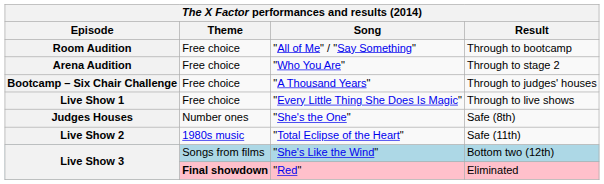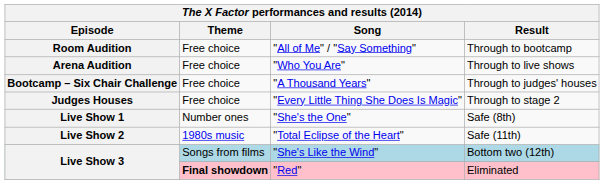"Who You Are" | Result: Through to stage 2 -> Through to live shows
"Every Little Thing She Does Is Magic" | Episode: Live Show 1 -> Judges Houses
"Every Little Thing She Does Is Magic" | Result: Through to live shows -> Through to stage 2
"She's the One" | Episode: Judges Houses -> Live Show 1
